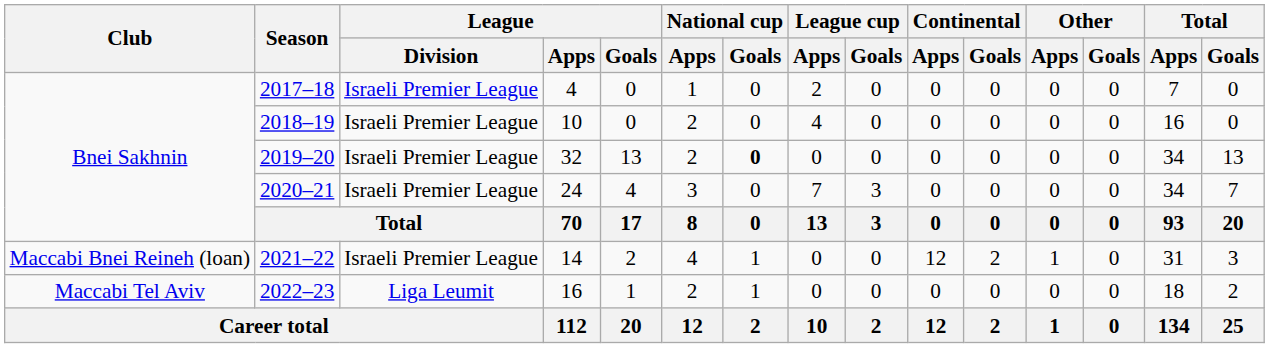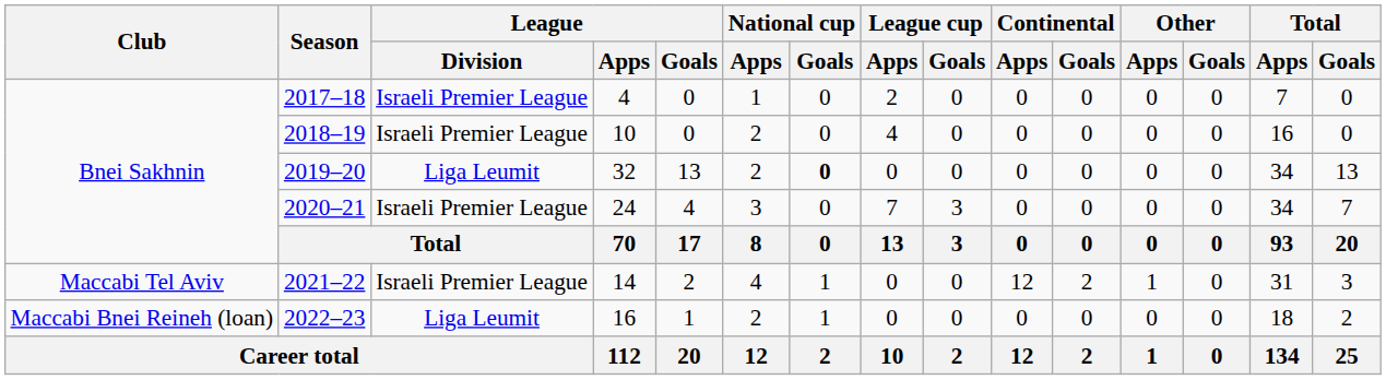2019–20 | League / Division: Israeli Premier League -> Liga Leumit
2021–22 | Club: Maccabi Bnei Reineh (loan) -> Maccabi Tel Aviv
2022–23 | Club: Maccabi Tel Aviv -> Maccabi Bnei Reineh (loan)
